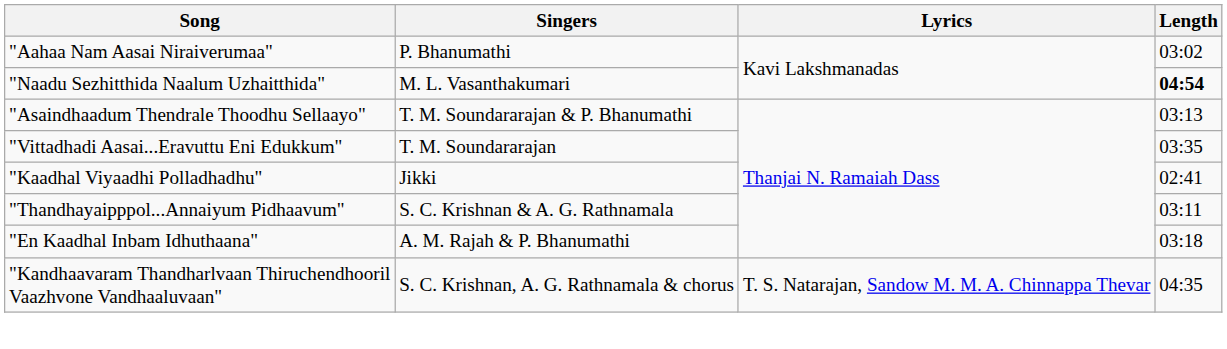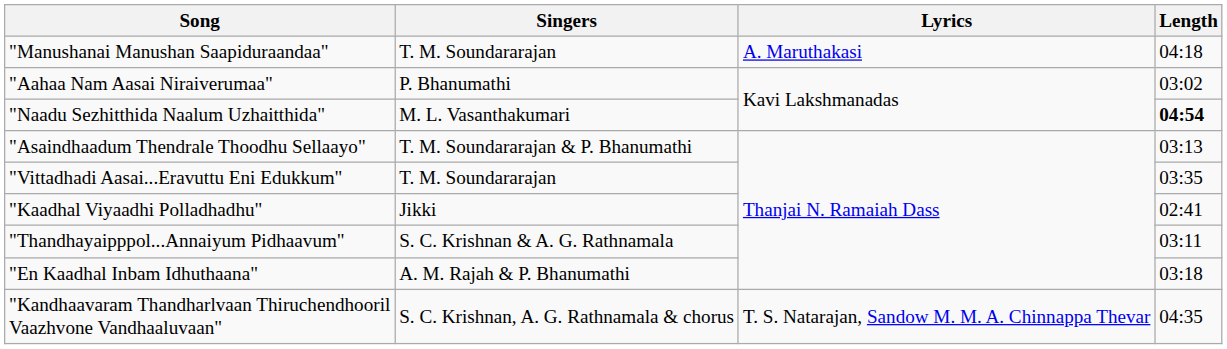+ row: "Manushanai Manushan Saapiduraandaa" | T. M. Soundararajan | A. Maruthakasi | 04:18
